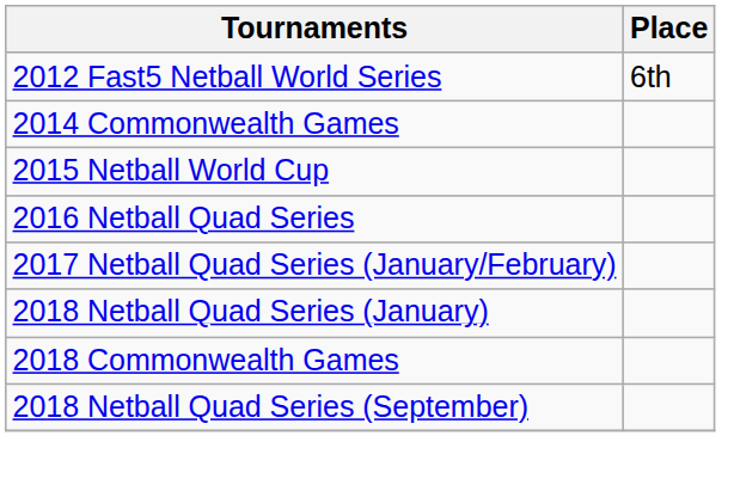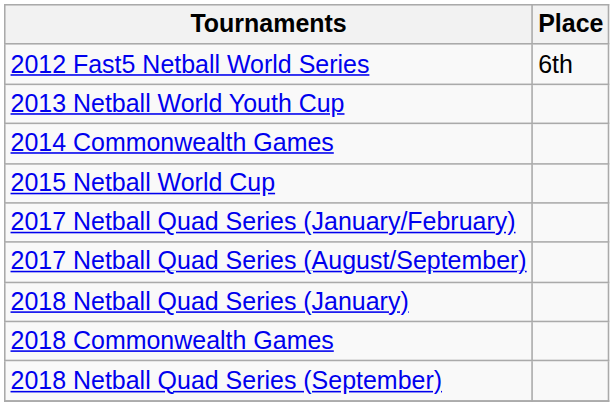+ row: 2013 Netball World Youth Cup
- row: 2016 Netball Quad Series
+ row: 2017 Netball Quad Series (August/September)
